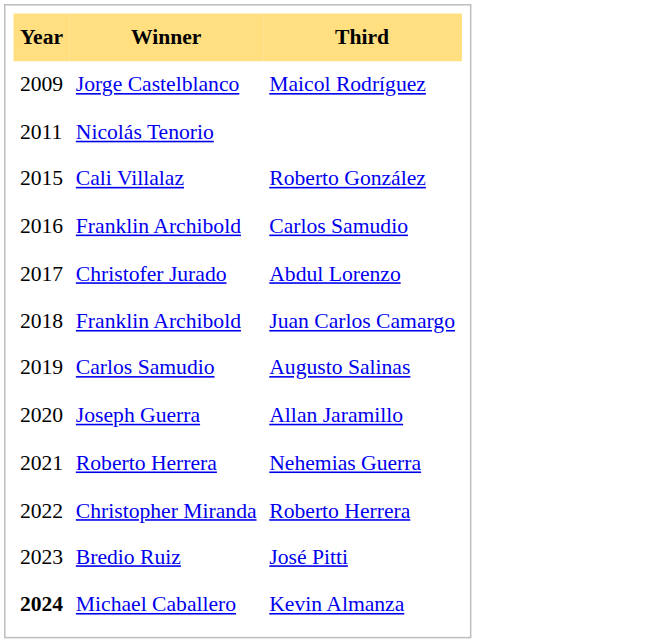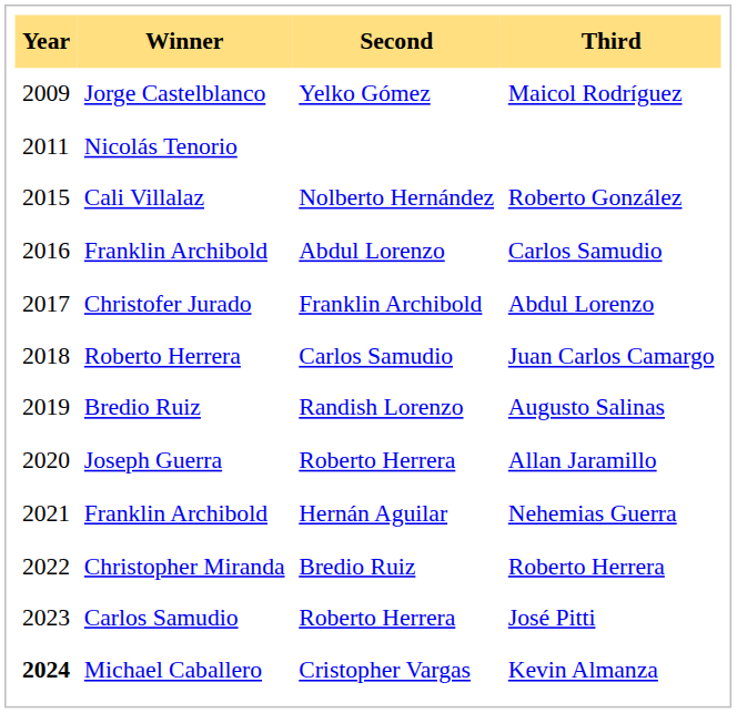+ column: Second | Yelko Gómez | Nolberto Hernández | Abdul Lorenzo | Franklin Archibold | Carlos Samudio | Randish Lorenzo | Roberto Herrera | Hernán Aguilar | Bredio Ruiz | Roberto Herrera | Cristopher Vargas
Juan Carlos Camargo | Winner: Franklin Archibold -> Roberto Herrera
Augusto Salinas | Winner: Carlos Samudio -> Bredio Ruiz
Nehemias Guerra | Winner: Roberto Herrera -> Franklin Archibold
José Pitti | Winner: Bredio Ruiz -> Carlos Samudio
